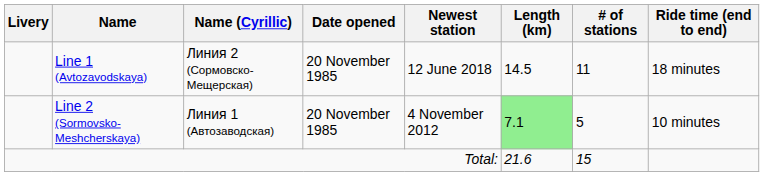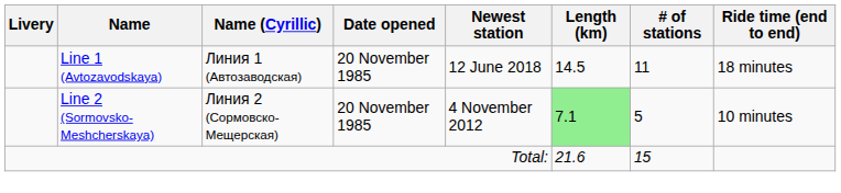Line 1 (Avtozavodskaya) | Name (Cyrillic): Линия 2 (Сормовско-Мещерская) -> Линия 1 (Автозаводская)
Line 2 (Sormovsko-Meshcherskaya) | Name (Cyrillic): Линия 1 (Автозаводская) -> Линия 2 (Сормовско-Мещерская)
